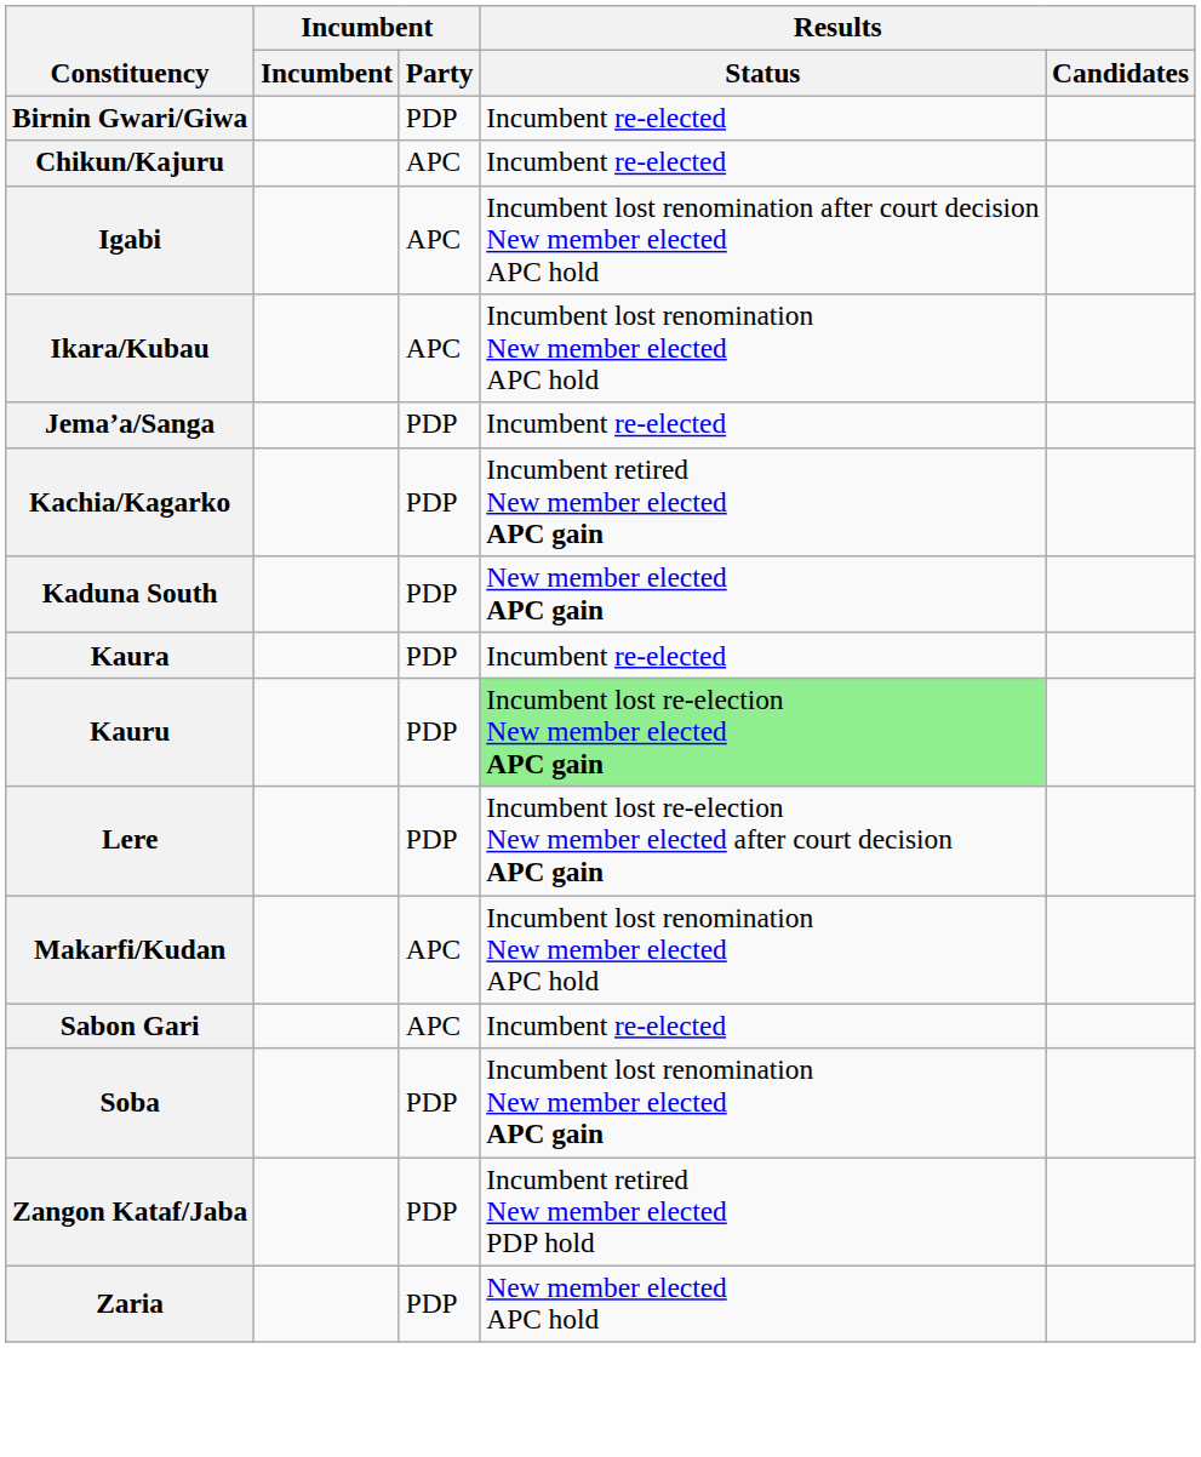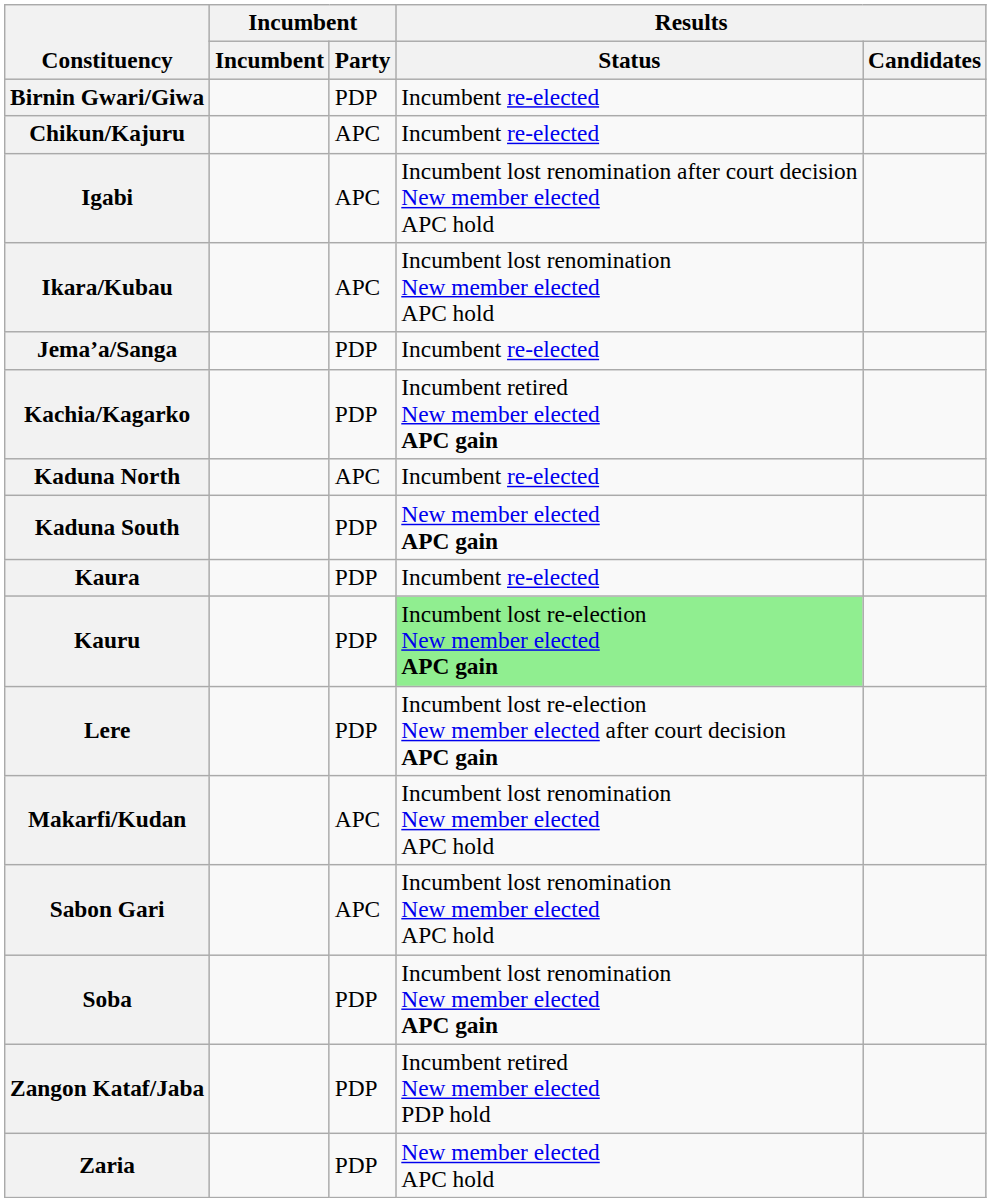+ row: Kaduna North | APC | Incumbent re-elected
Sabon Gari | Results / Status: Incumbent re-elected -> Incumbent lost renomination New member elected APC hold
